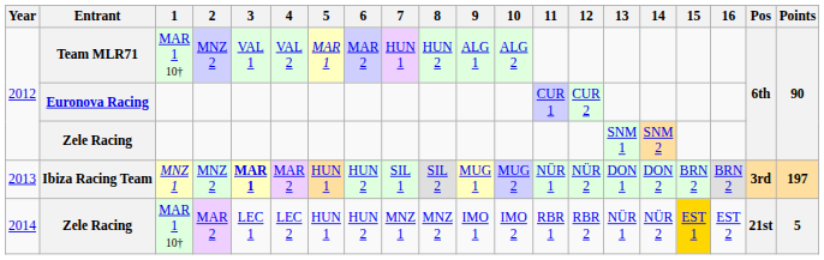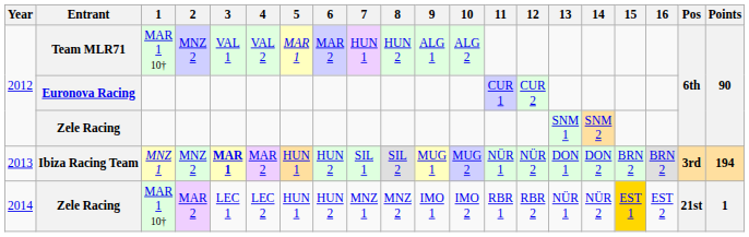Ibiza Racing Team | Points: 197 -> 194
2014 / Zele Racing | Points: 5 -> 1
